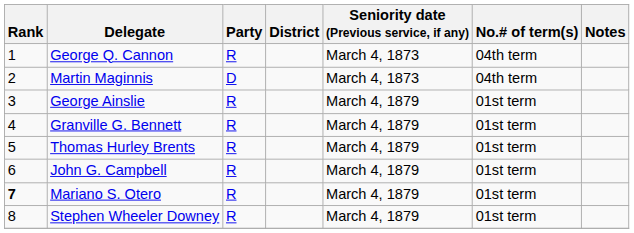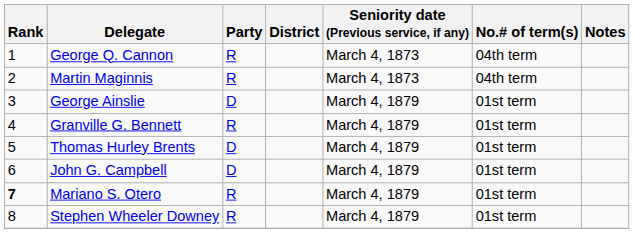Martin Maginnis | Party: D -> R
George Ainslie | Party: R -> D
Thomas Hurley Brents | Party: R -> D
John G. Campbell | Party: R -> D
